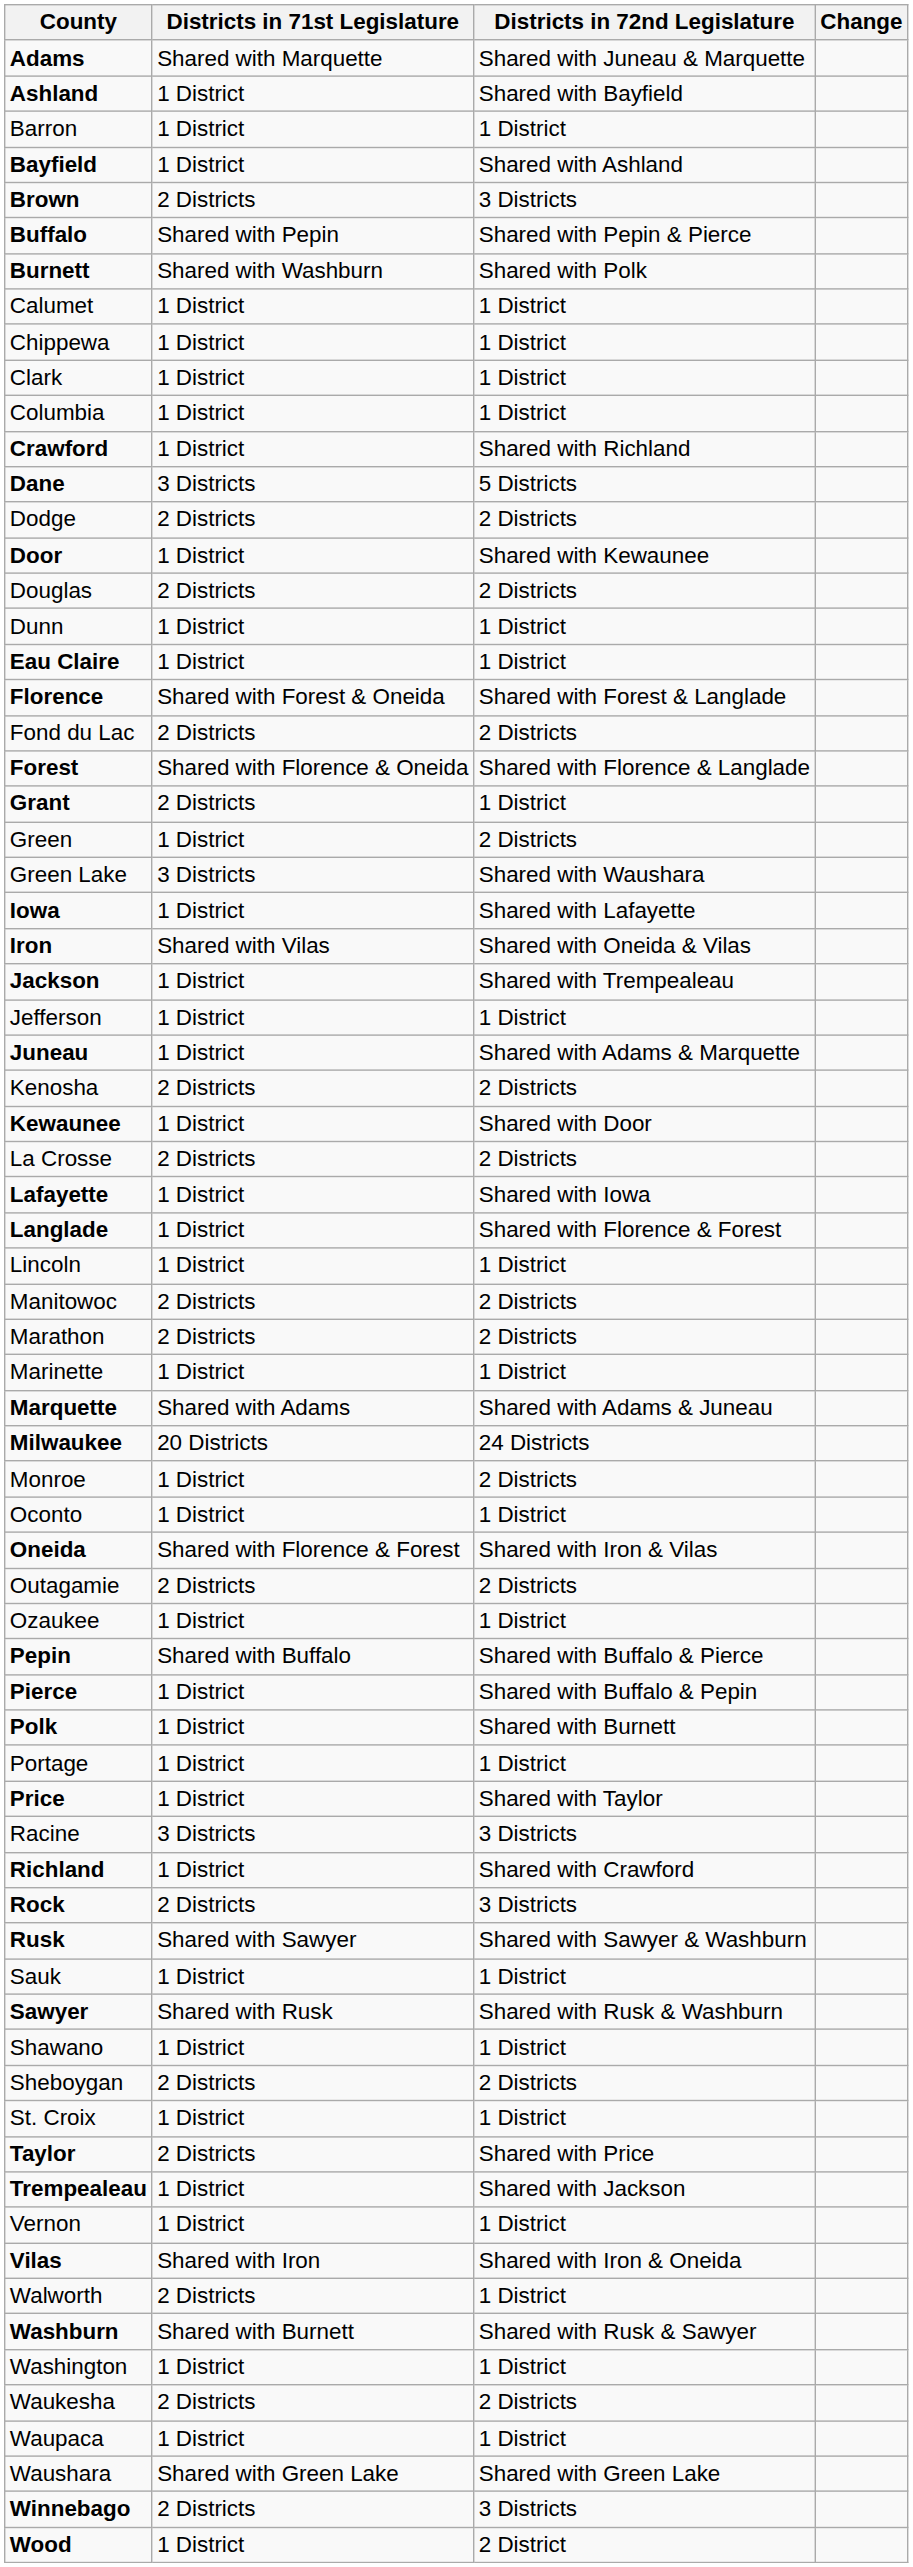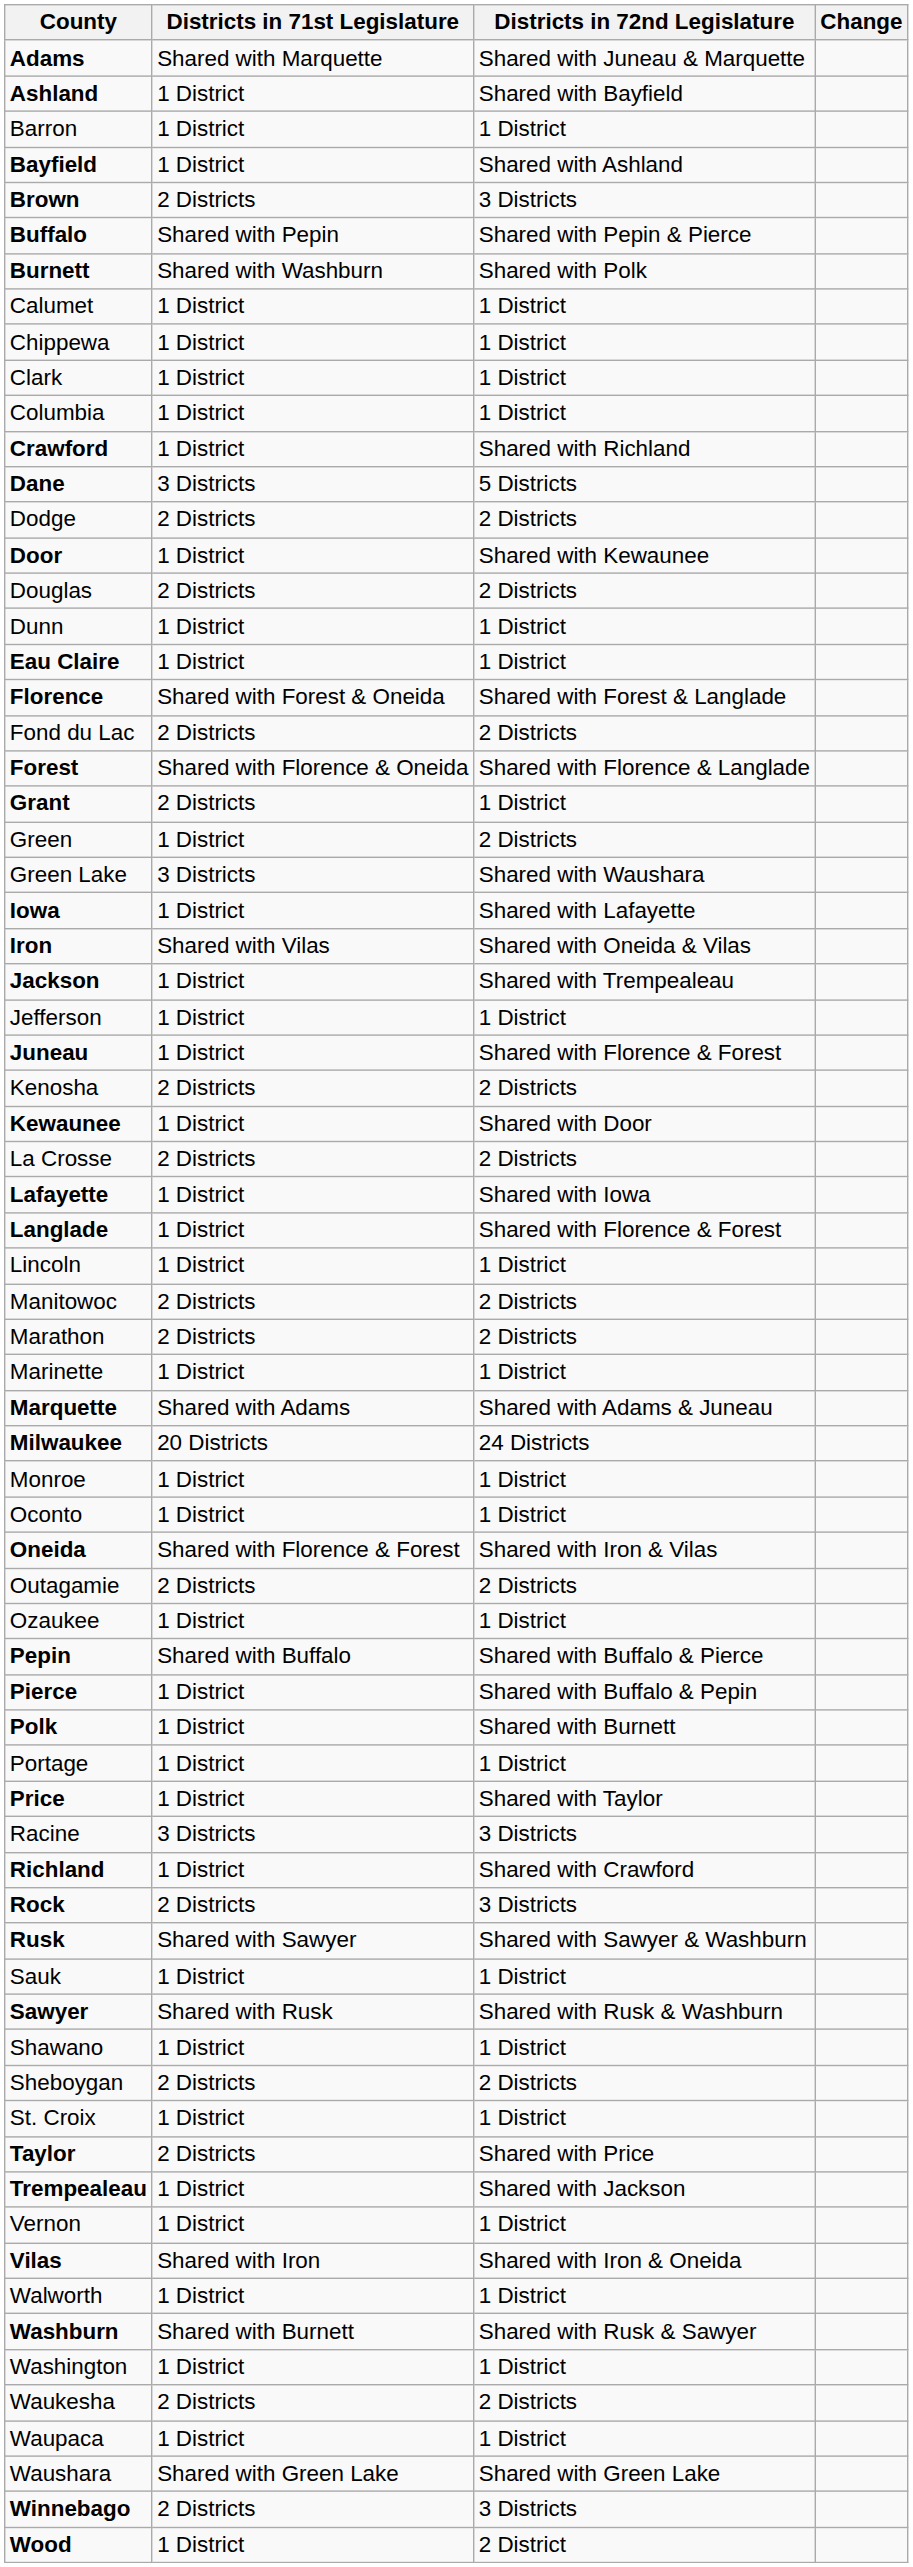Juneau | Districts in 72nd Legislature: Shared with Adams & Marquette -> Shared with Florence & Forest
Monroe | Districts in 72nd Legislature: 2 Districts -> 1 District
Walworth | Districts in 71st Legislature: 2 Districts -> 1 District
